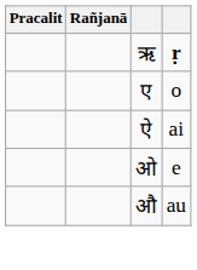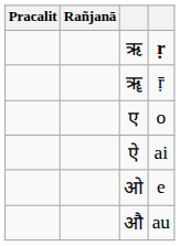+ row: ॠ | ṝ
